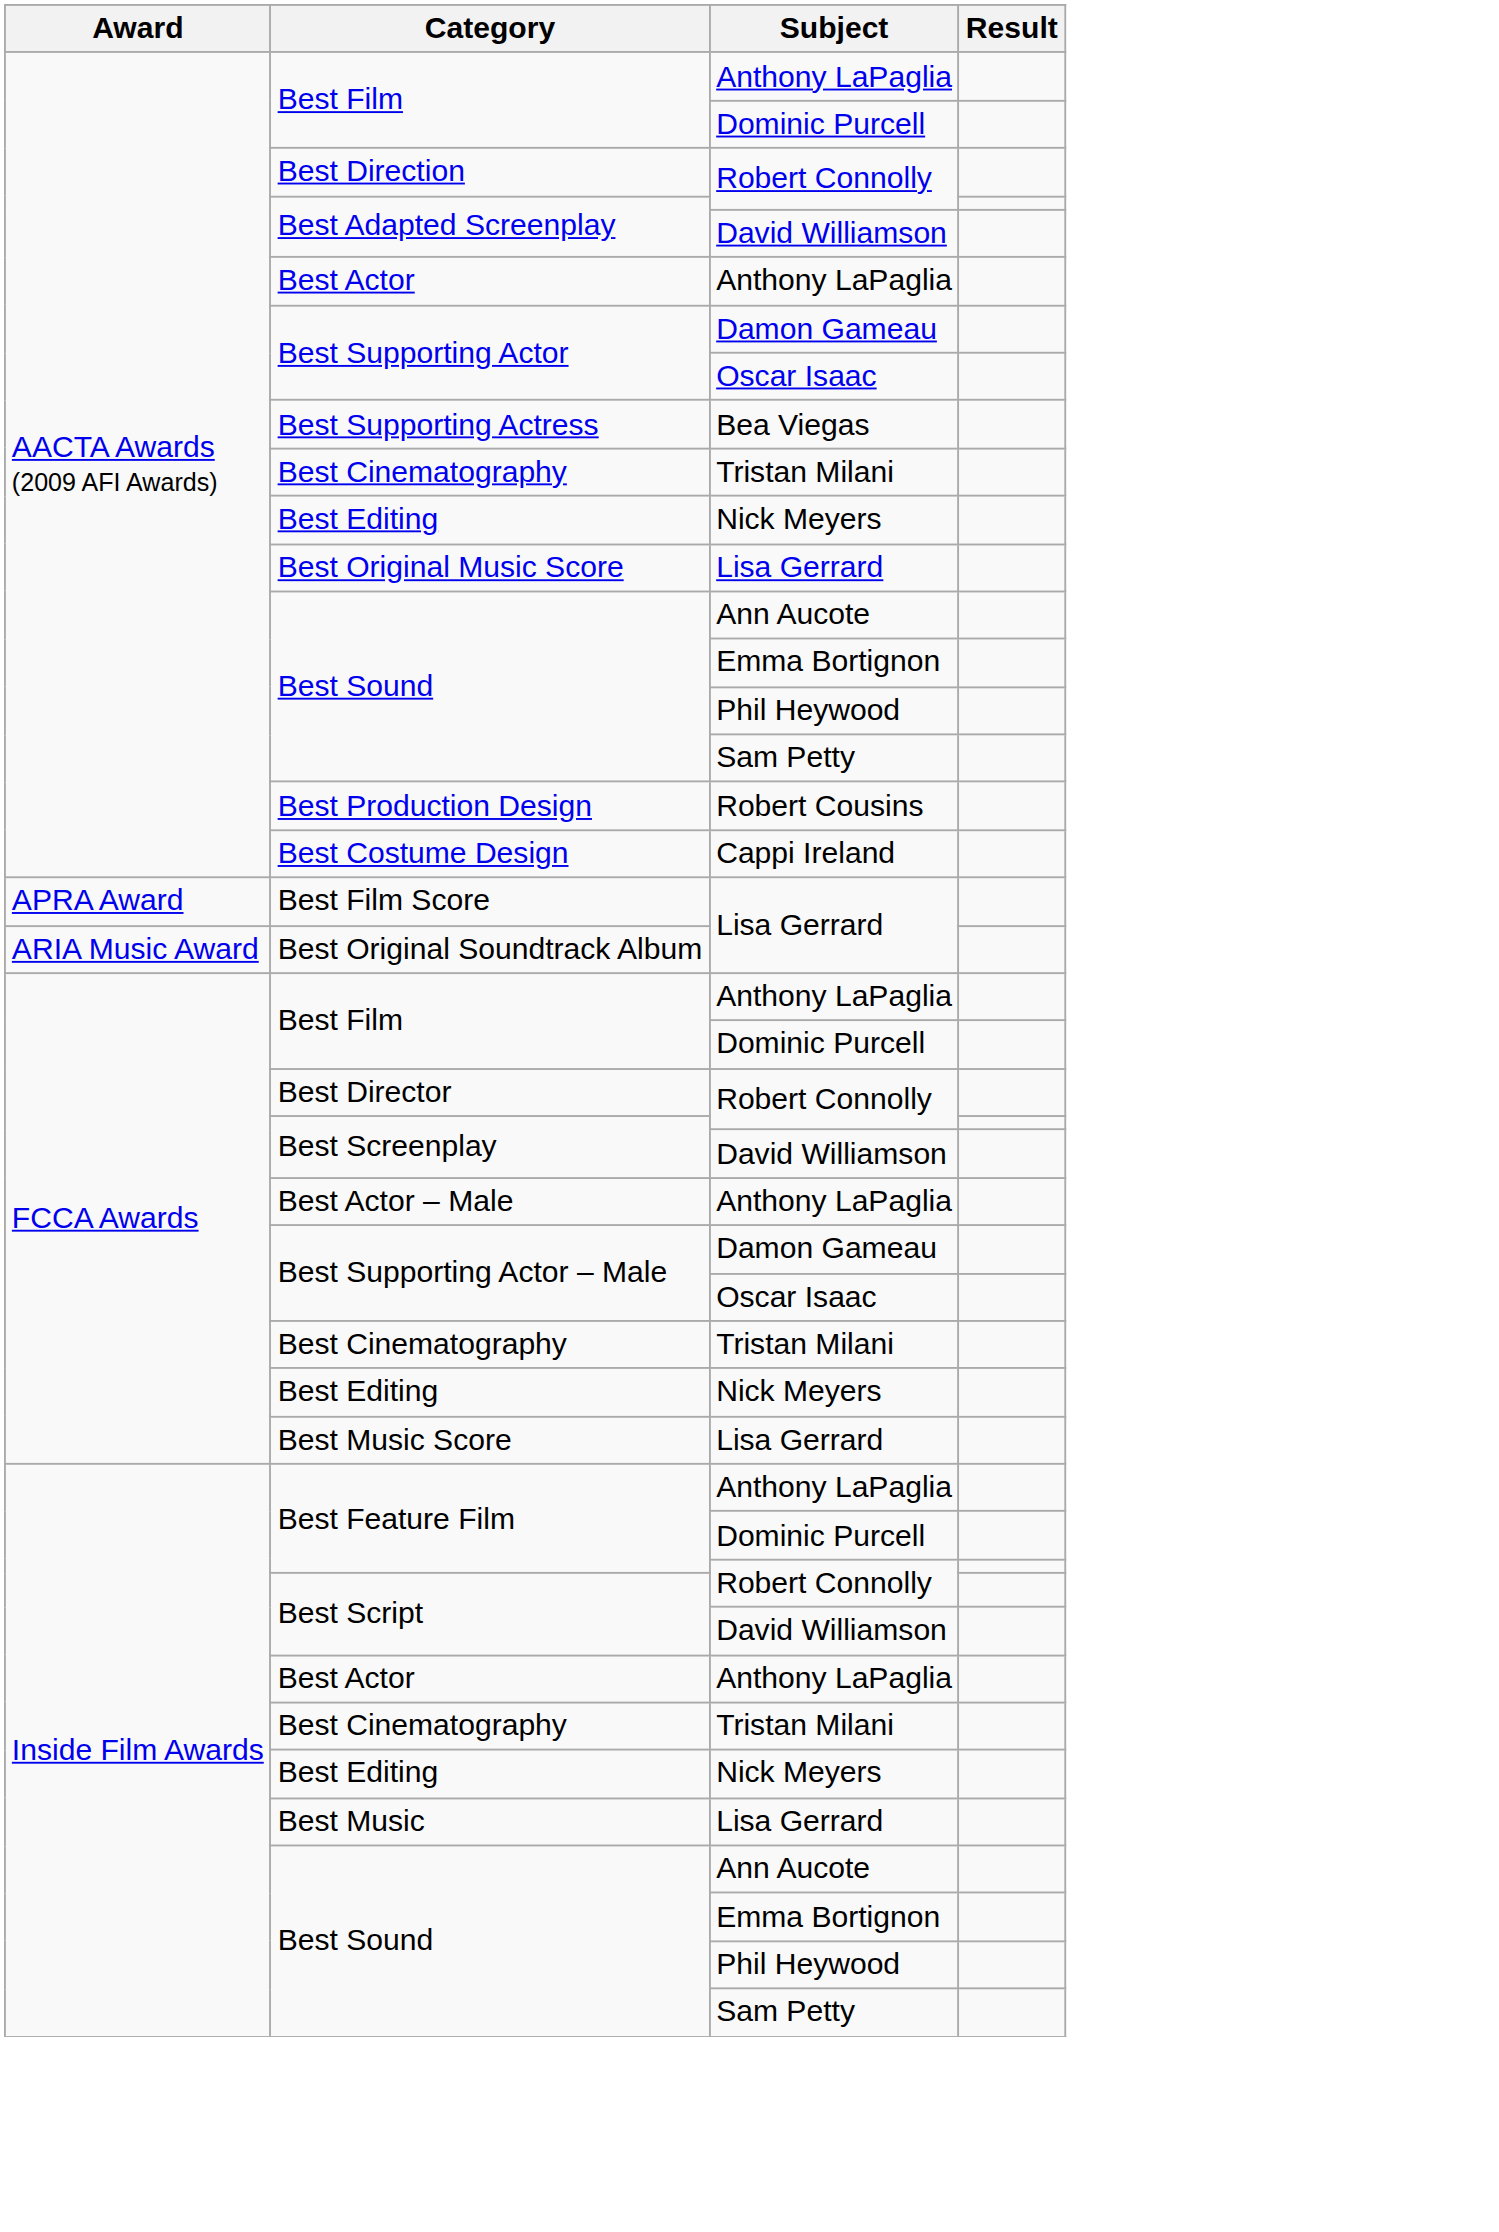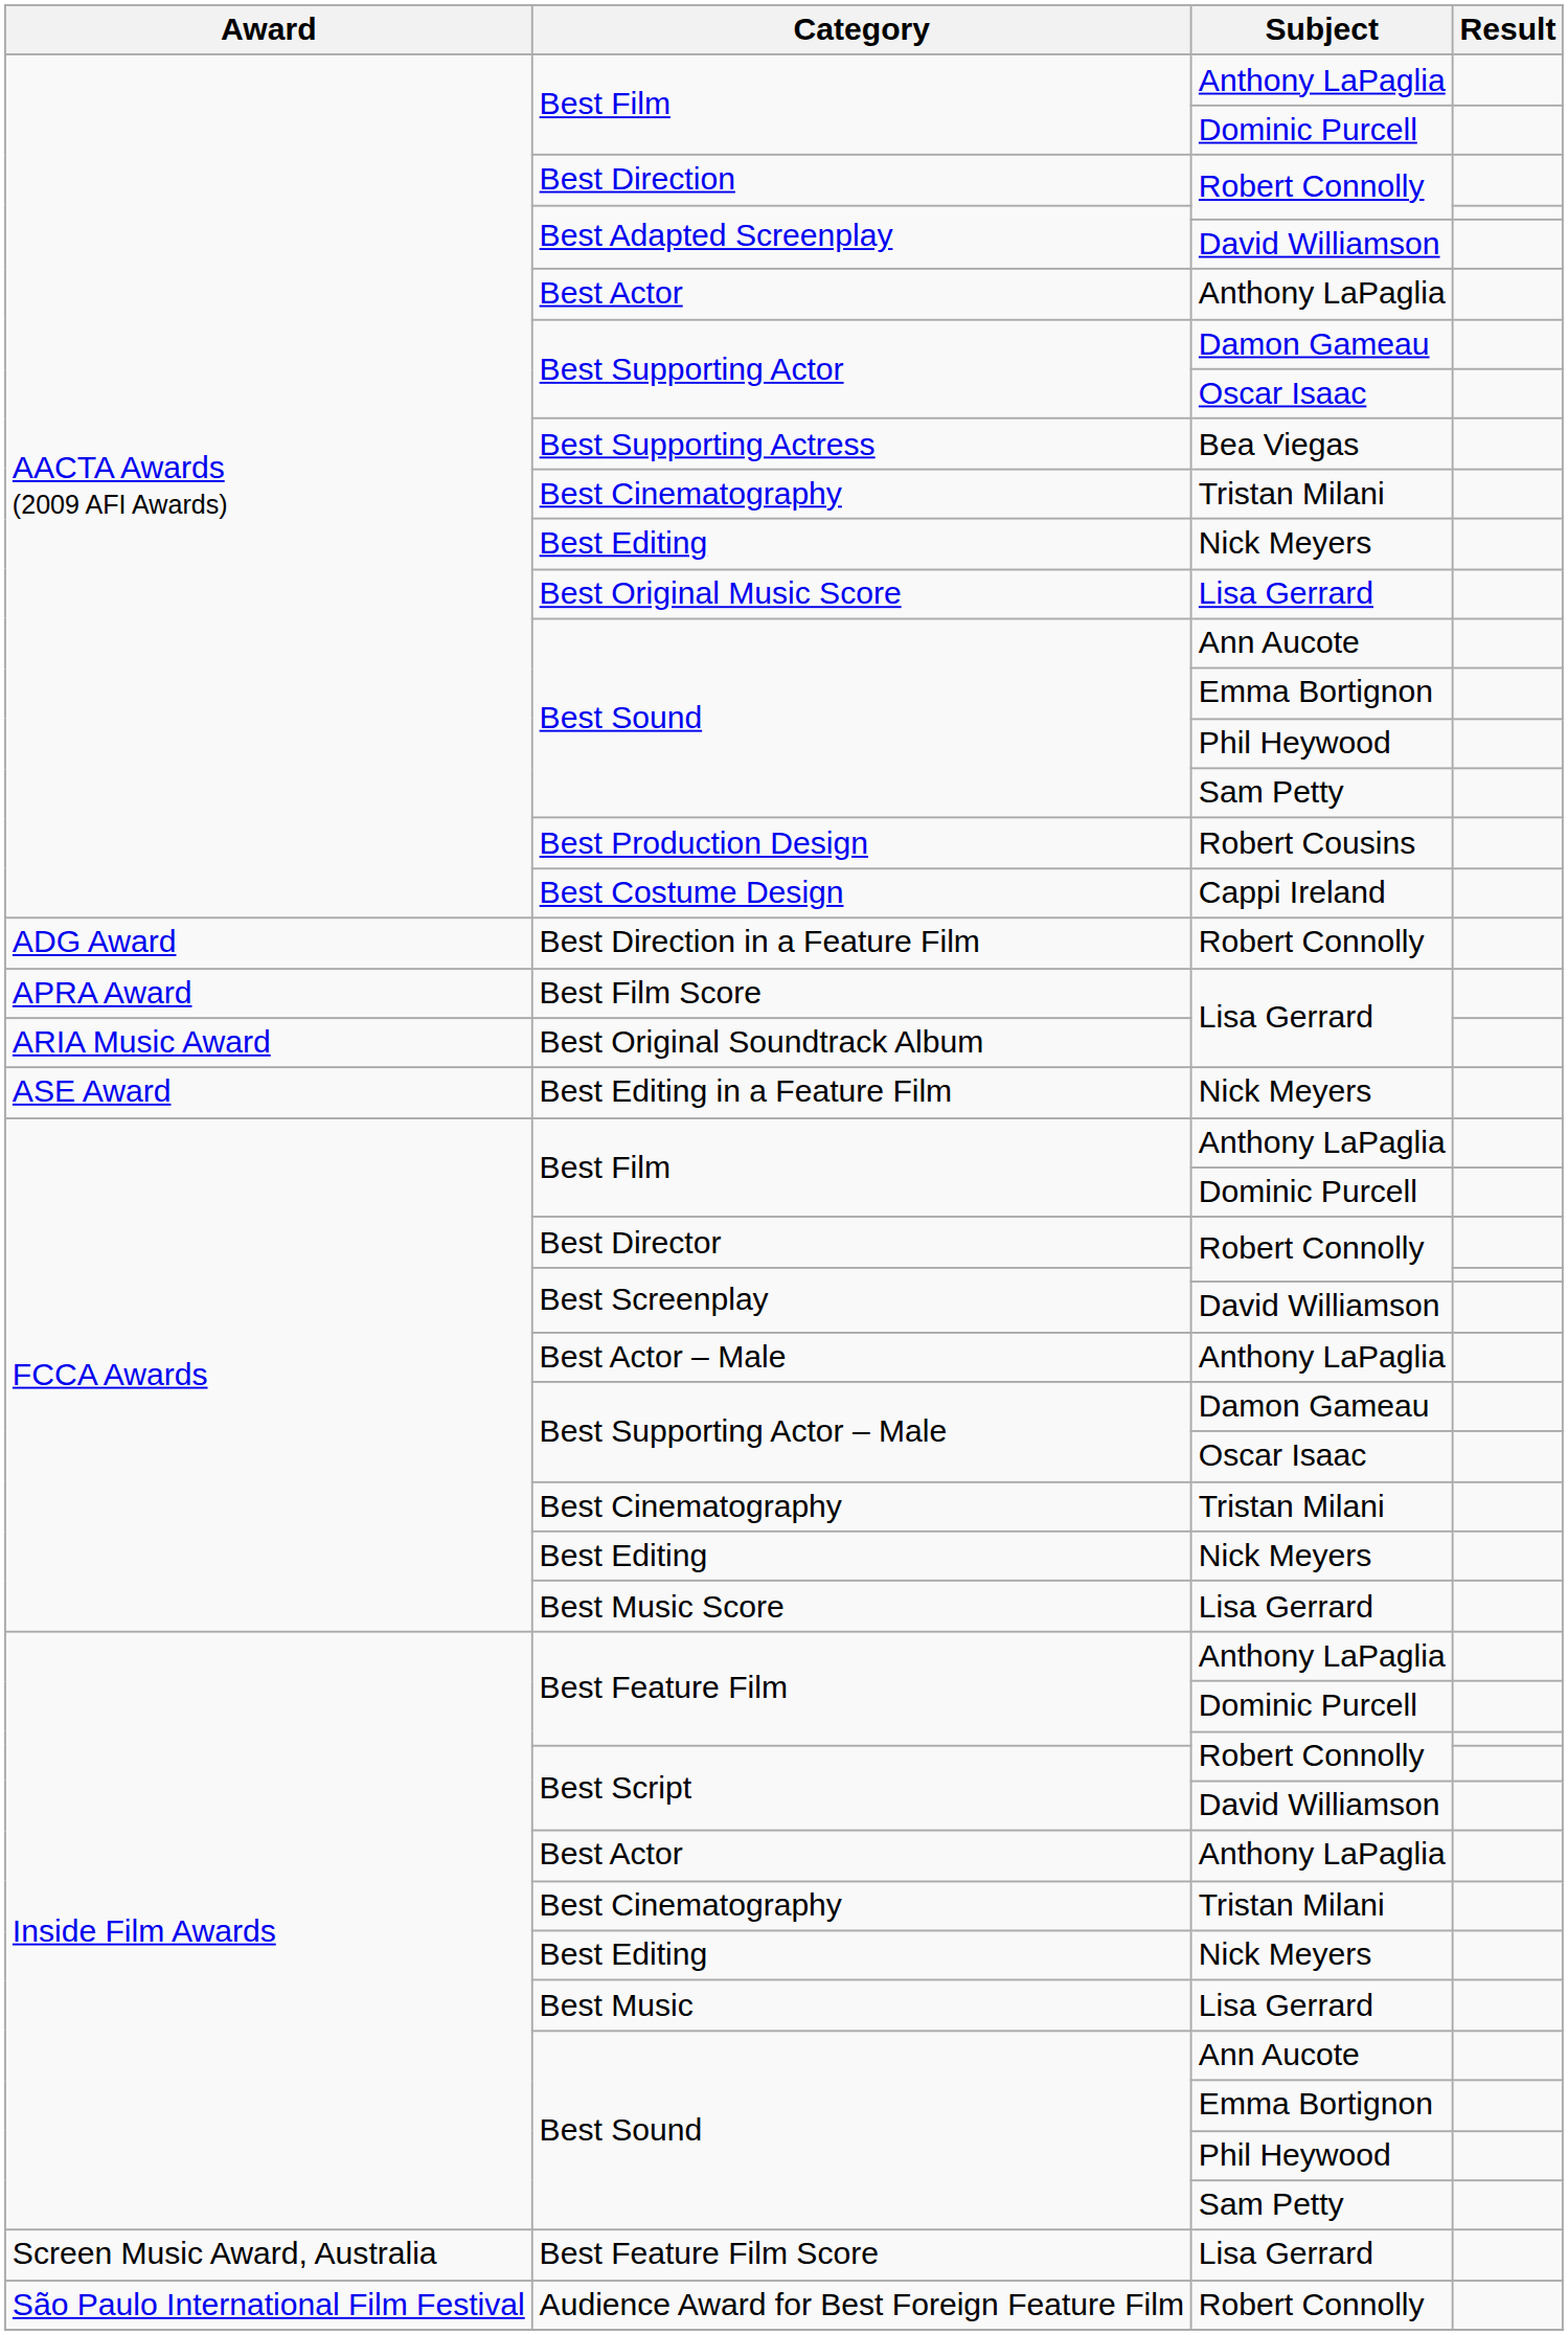+ row: ADG Award | Best Direction in a Feature Film | Robert Connolly
+ row: ASE Award | Best Editing in a Feature Film | Nick Meyers
+ row: Screen Music Award, Australia | Best Feature Film Score | Lisa Gerrard
+ row: São Paulo International Film Festival | Audience Award for Best Foreign Feature Film | Robert Connolly
